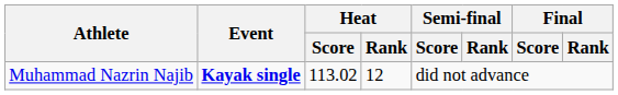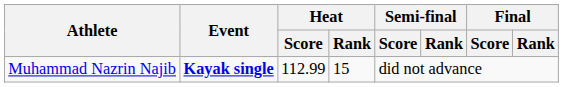Muhammad Nazrin Najib | Heat / Score: 113.02 -> 112.99
Muhammad Nazrin Najib | Heat / Rank: 12 -> 15
